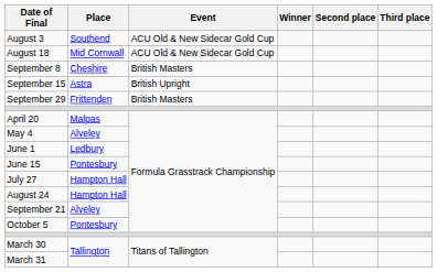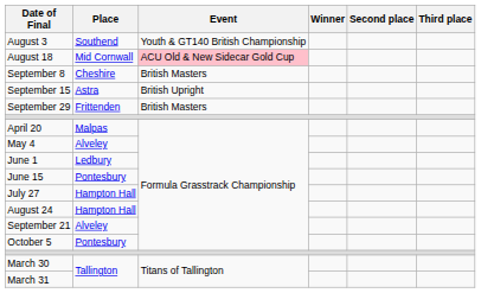August 3 | Event: ACU Old & New Sidecar Gold Cup -> Youth & GT140 British Championship
August 18 | Event: no background -> pink background
